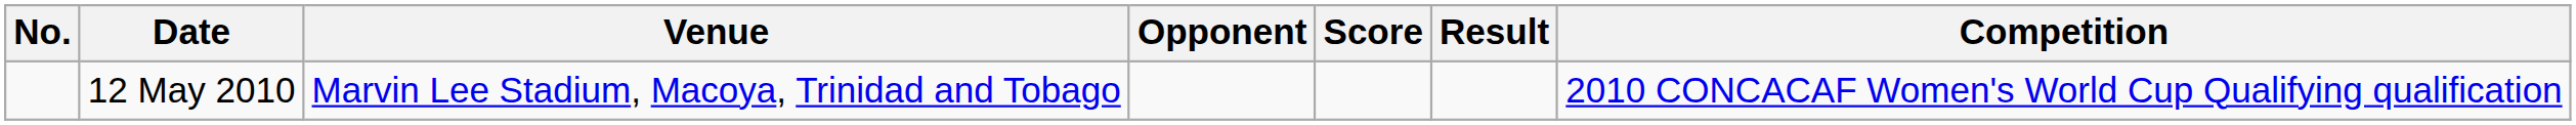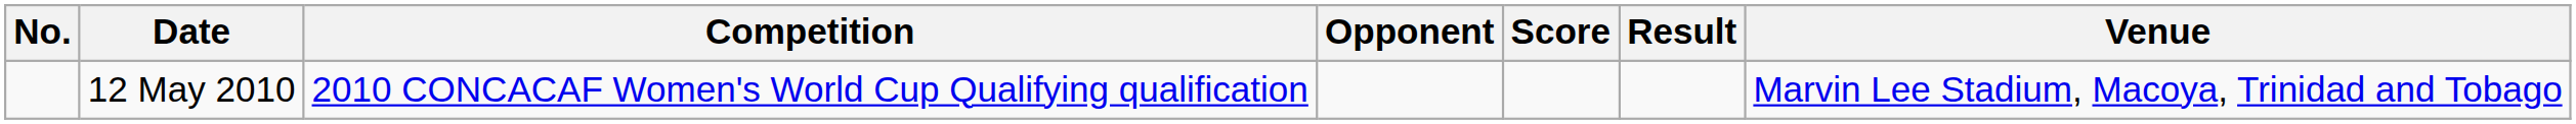columns swapped: Venue <-> Competition
